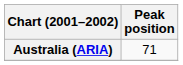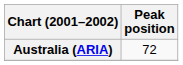Australia (ARIA) | Peak position: 71 -> 72
